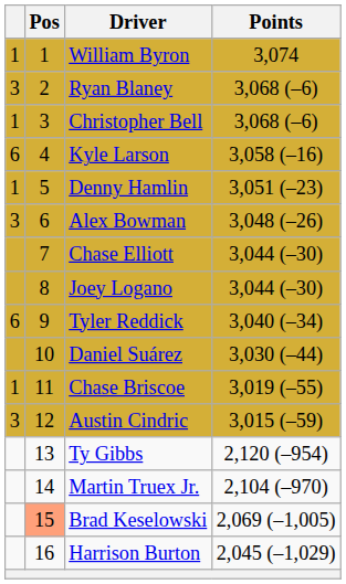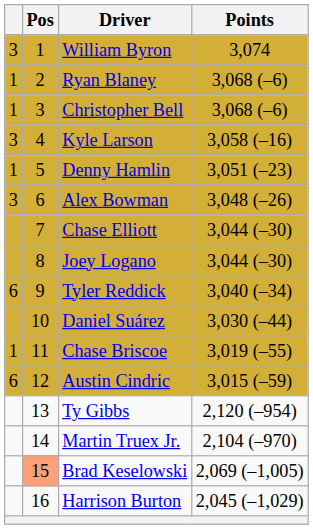William Byron | column 1: 1 -> 3
Ryan Blaney | column 1: 3 -> 1
Kyle Larson | column 1: 6 -> 3
Austin Cindric | column 1: 3 -> 6
